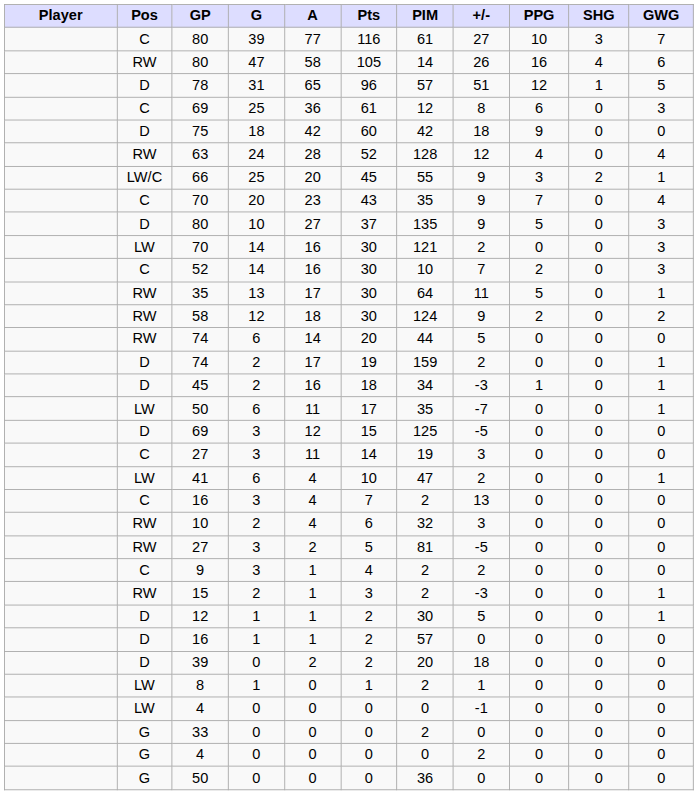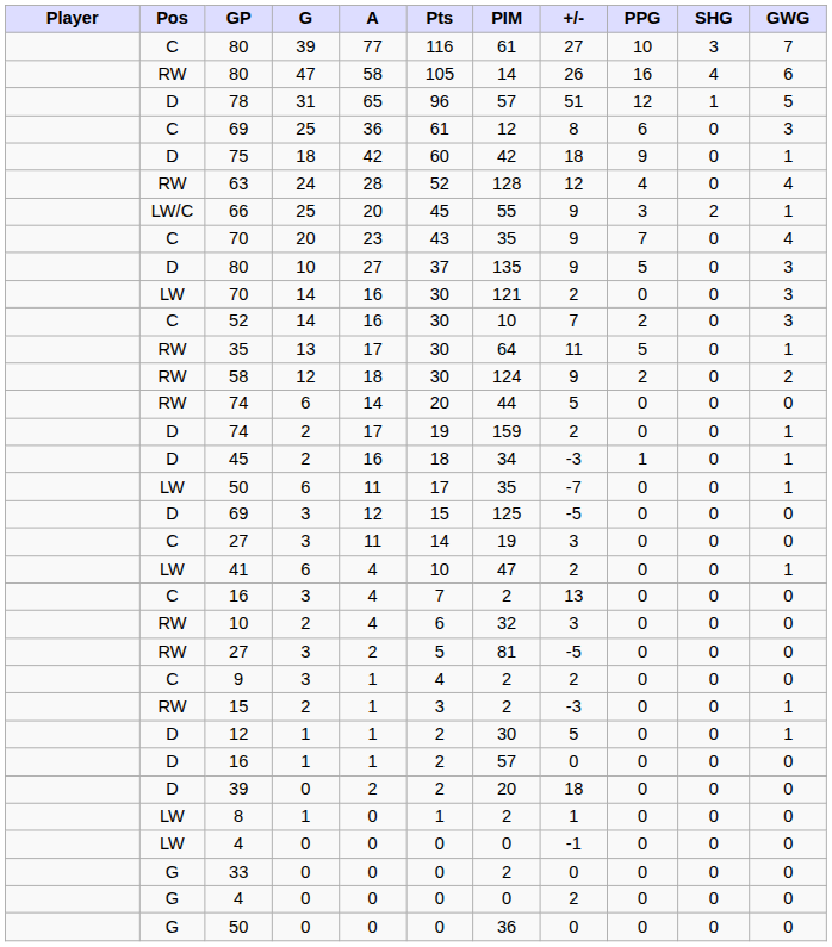75 | GWG: 0 -> 1
